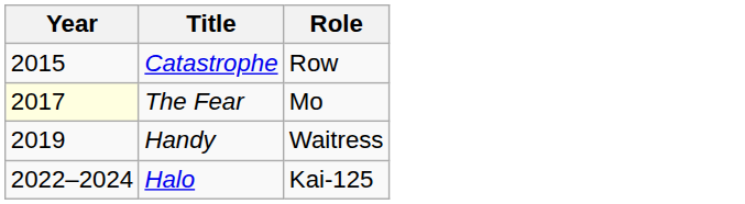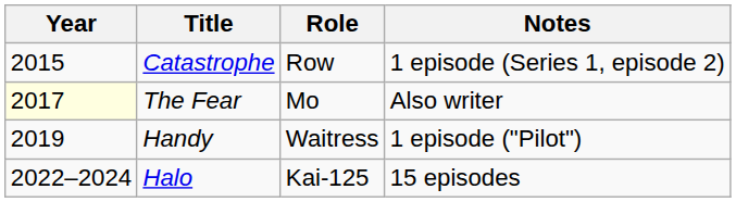+ column: Notes | 1 episode (Series 1, episode 2) | Also writer | 1 episode ("Pilot") | 15 episodes
